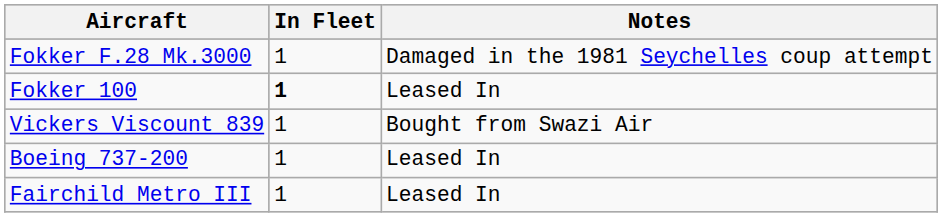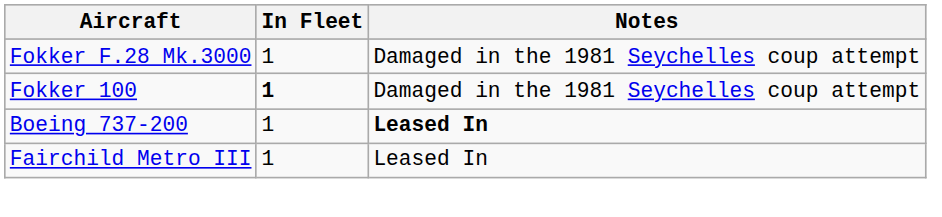Fokker 100 | Notes: Leased In -> Damaged in the 1981 Seychelles coup attempt
- row: Vickers Viscount 839 | 1 | Bought from Swazi Air
Boeing 737-200 | Notes: normal -> bold
